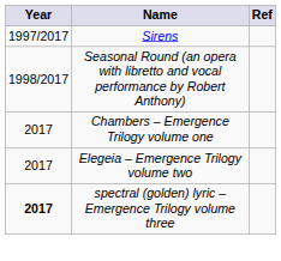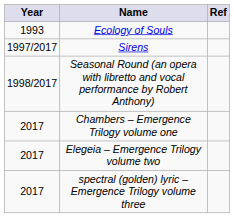+ row: 1993 | Ecology of Souls
spectral (golden) lyric – Emergence Trilogy volume three | Year: bold -> normal
